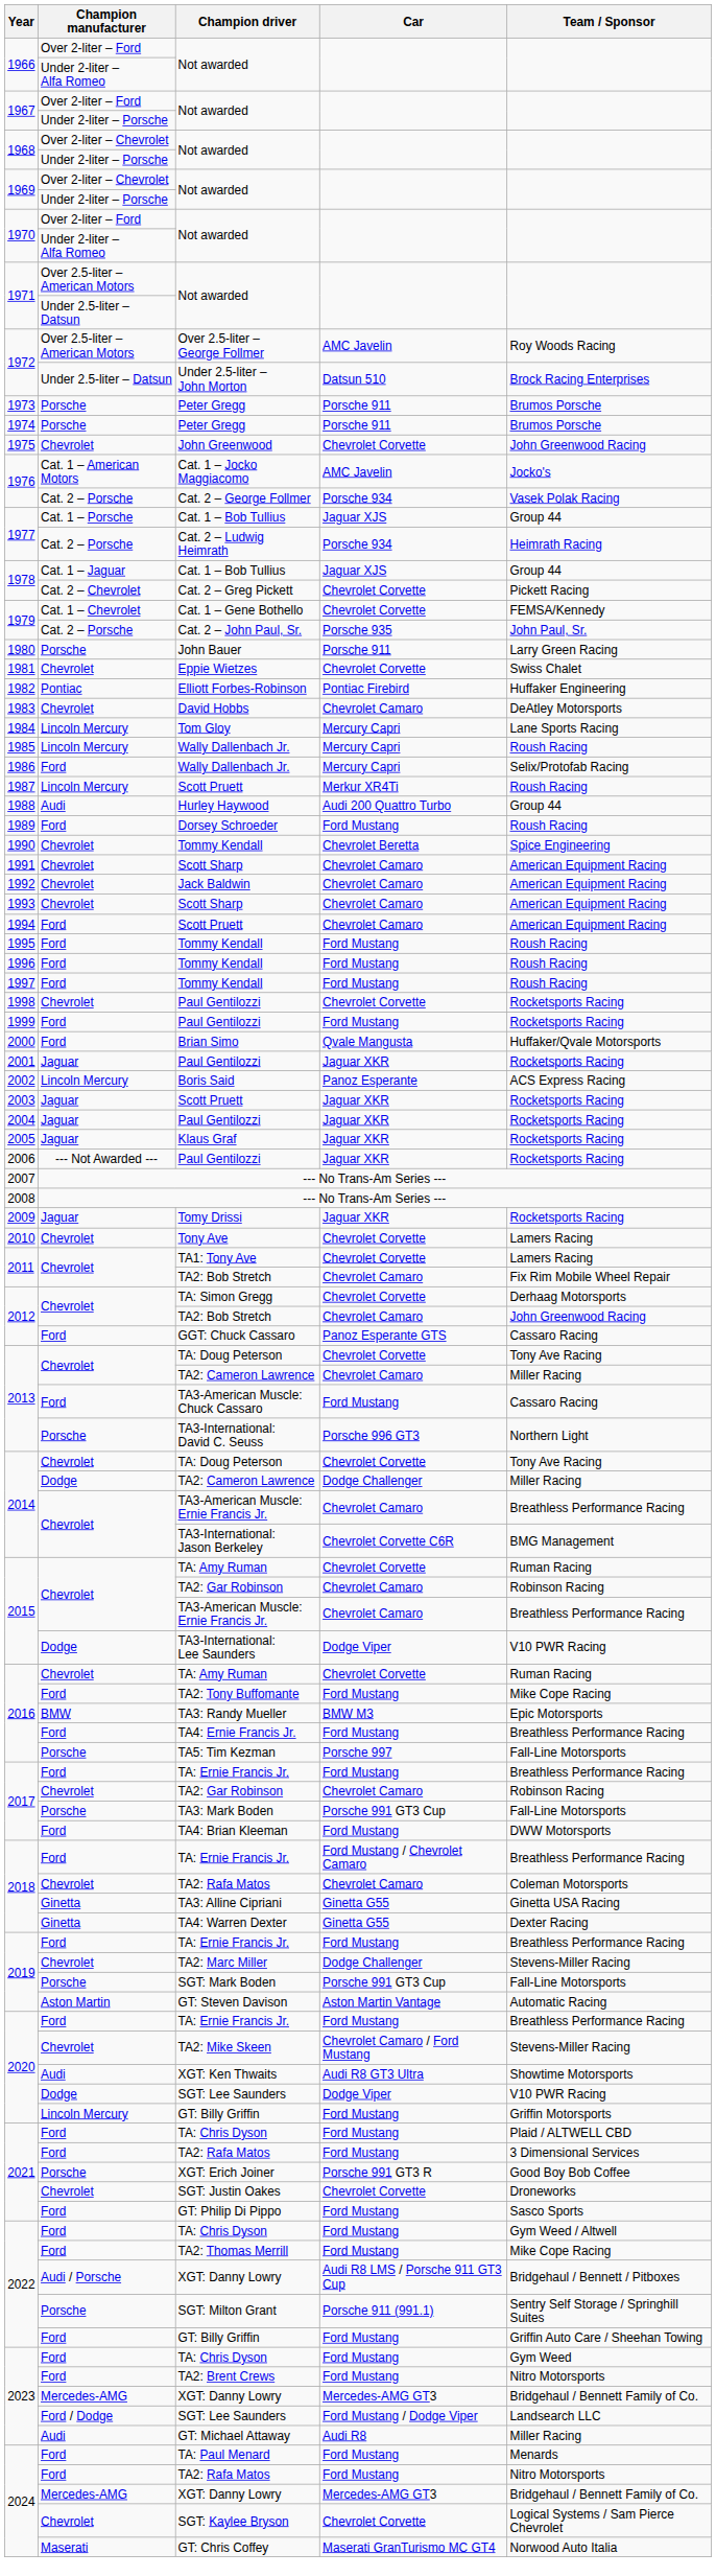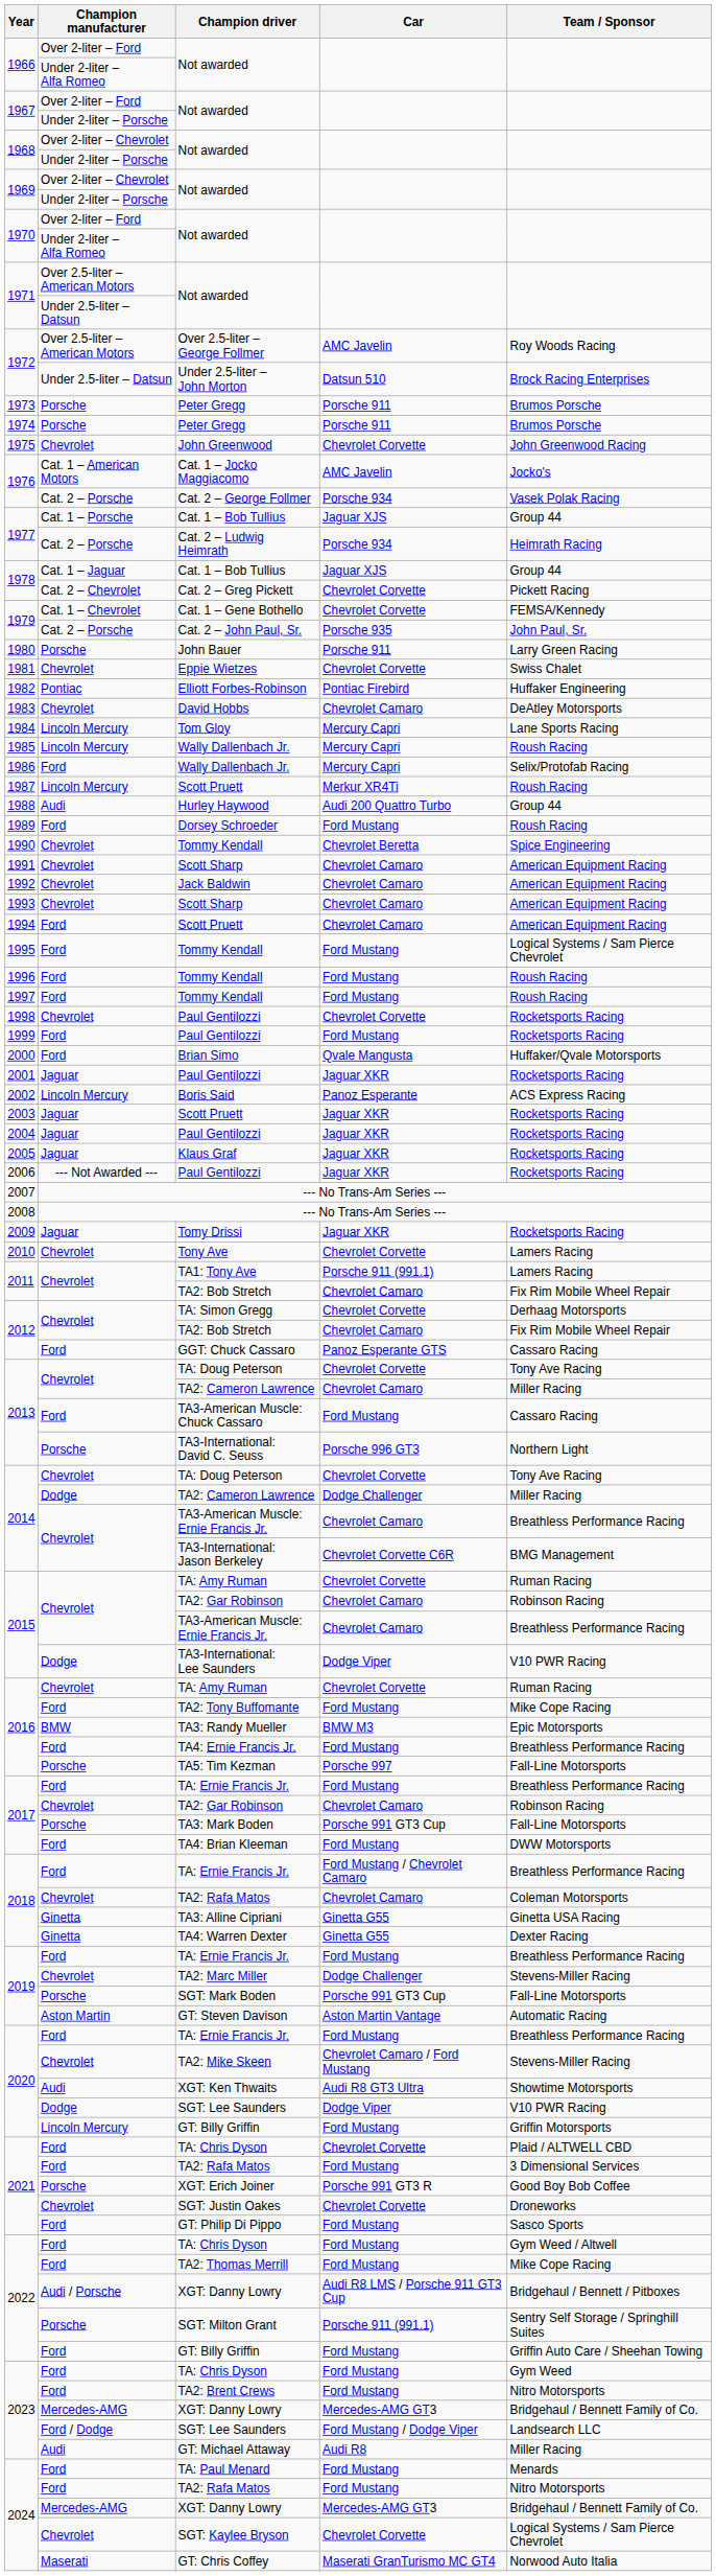1995 / Tommy Kendall | Team / Sponsor: Roush Racing -> Logical Systems / Sam Pierce Chevrolet
TA1: Tony Ave | Car: Chevrolet Corvette -> Porsche 911 (991.1)
2012 / TA2: Bob Stretch | Team / Sponsor: John Greenwood Racing -> Fix Rim Mobile Wheel Repair
2021 / TA: Chris Dyson | Car: Ford Mustang -> Chevrolet Corvette
